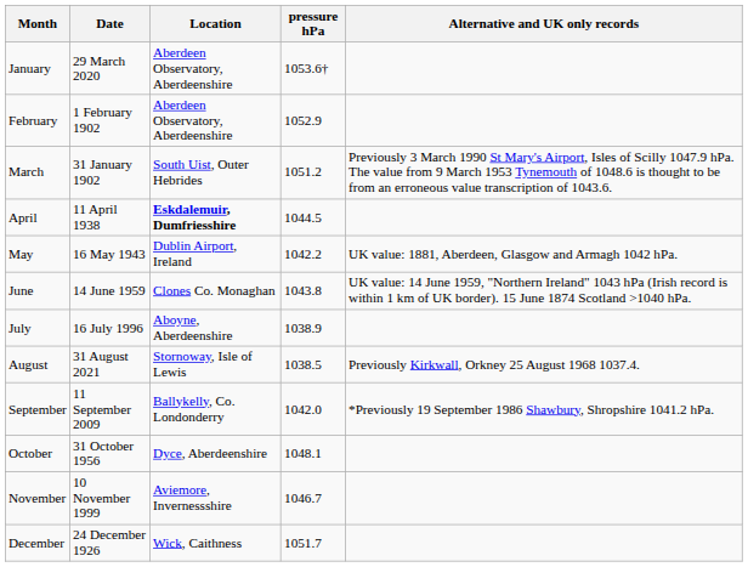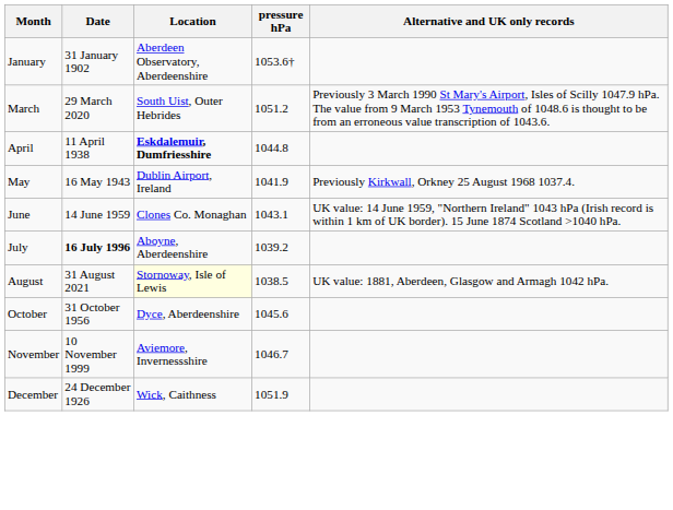January | Date: 29 March 2020 -> 31 January 1902
- row: February | 1 February 1902 | Aberdeen Observatory, Aberdeenshire | 1052.9
March | Date: 31 January 1902 -> 29 March 2020
April | pressure hPa: 1044.5 -> 1044.8
May | pressure hPa: 1042.2 -> 1041.9
May | Alternative and UK only records: UK value: 1881, Aberdeen, Glasgow and Armagh 1042 hPa. -> Previously Kirkwall, Orkney 25 August 1968 1037.4.
June | pressure hPa: 1043.8 -> 1043.1
July | Date: normal -> bold
July | pressure hPa: 1038.9 -> 1039.2
August | Location: no background -> lightyellow background
August | Alternative and UK only records: Previously Kirkwall, Orkney 25 August 1968 1037.4. -> UK value: 1881, Aberdeen, Glasgow and Armagh 1042 hPa.
- row: September | 11 September 2009 | Ballykelly, Co. Londonderry | 1042.0 | *Previously 19 September 1986 Shawbury, Shropshire 1041.2 hPa.
October | pressure hPa: 1048.1 -> 1045.6
December | pressure hPa: 1051.7 -> 1051.9
